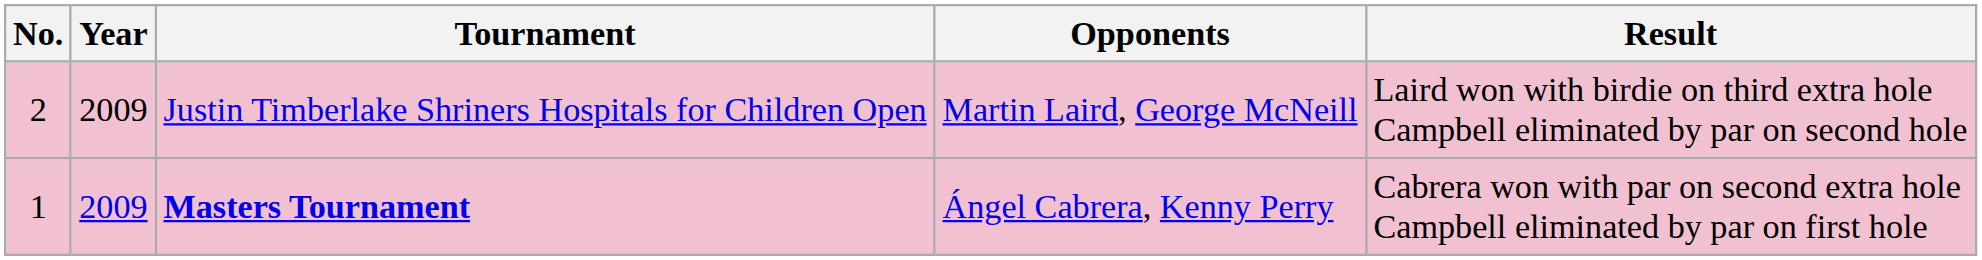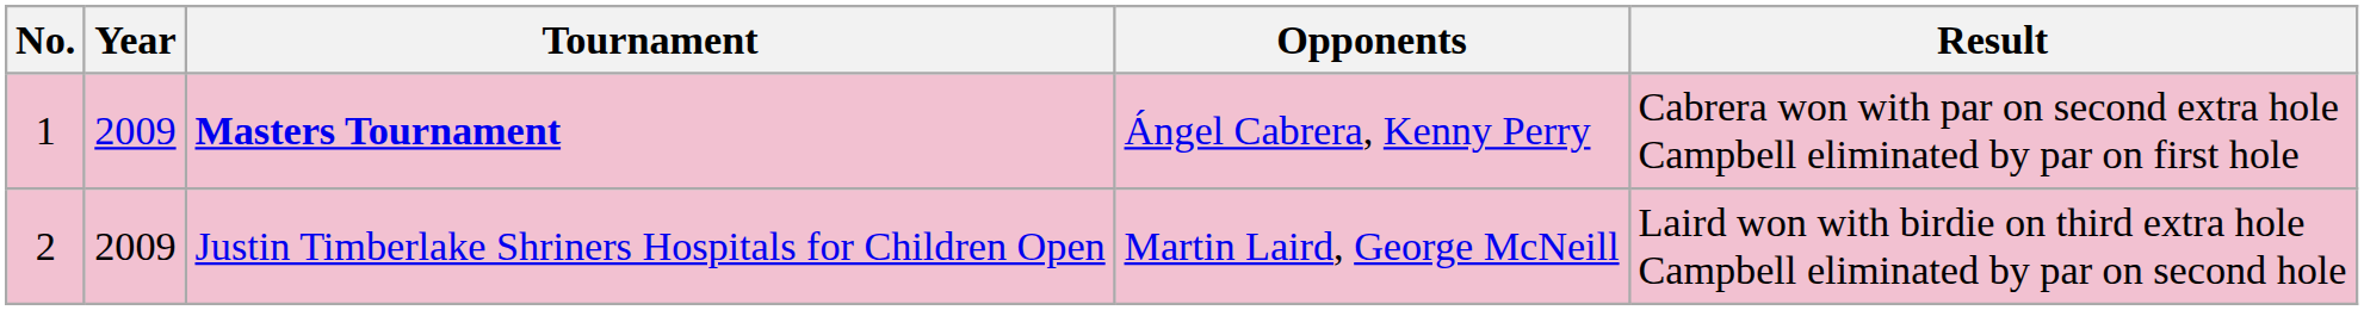rows swapped: Masters Tournament <-> Justin Timberlake Shriners Hospitals for Children Open
